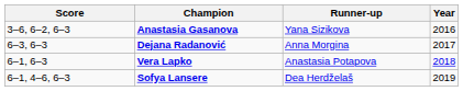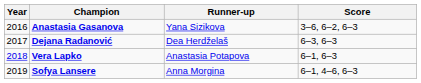columns swapped: Year <-> Score
Dejana Radanović | Runner-up: Anna Morgina -> Dea Herdželaš
Sofya Lansere | Runner-up: Dea Herdželaš -> Anna Morgina
